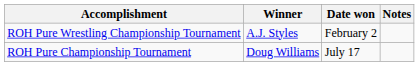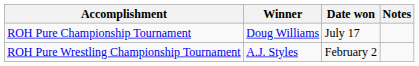rows swapped: ROH Pure Wrestling Championship Tournament <-> ROH Pure Championship Tournament
